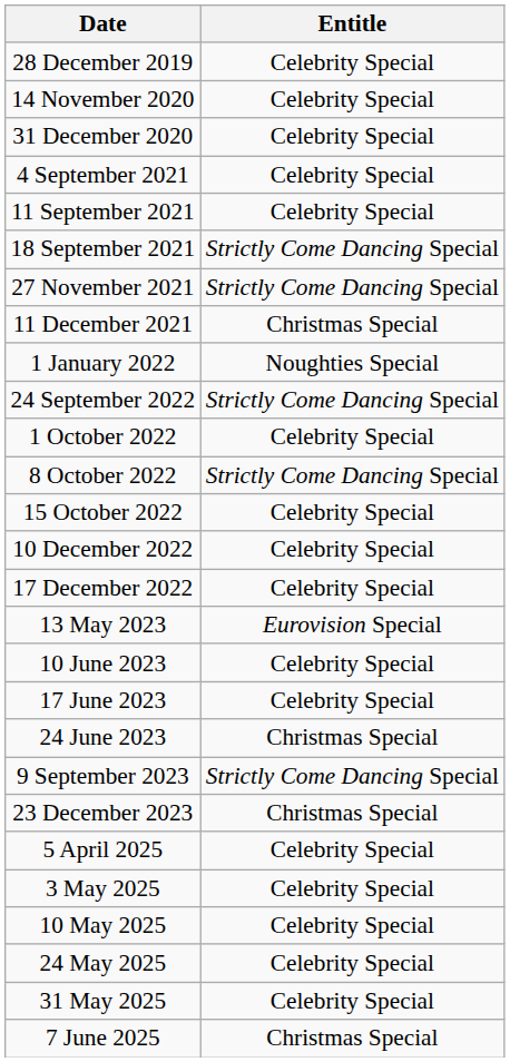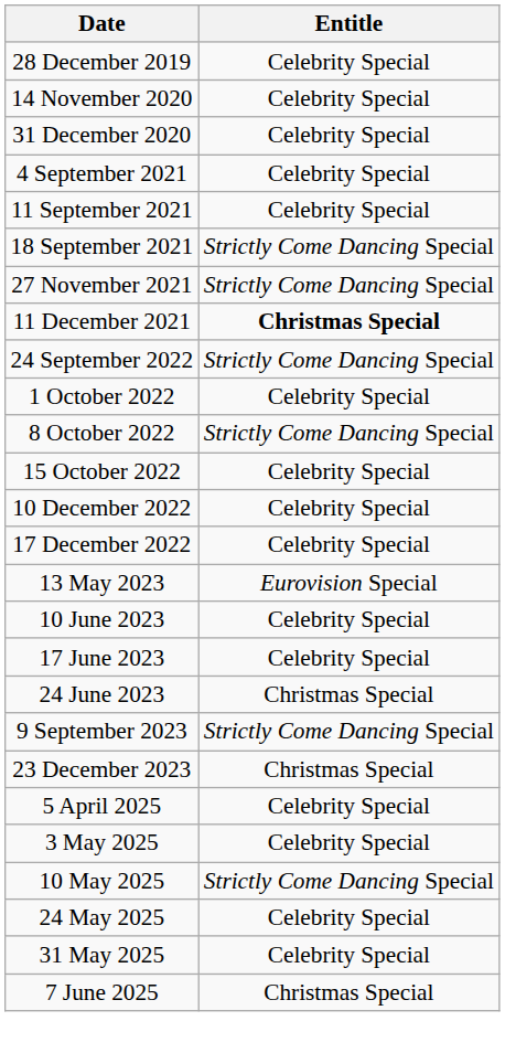11 December 2021 | Entitle: normal -> bold
- row: 1 January 2022 | Noughties Special
10 May 2025 | Entitle: Celebrity Special -> Strictly Come Dancing Special
